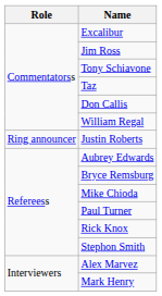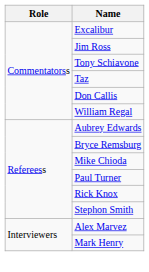- row: Ring announcer | Justin Roberts
